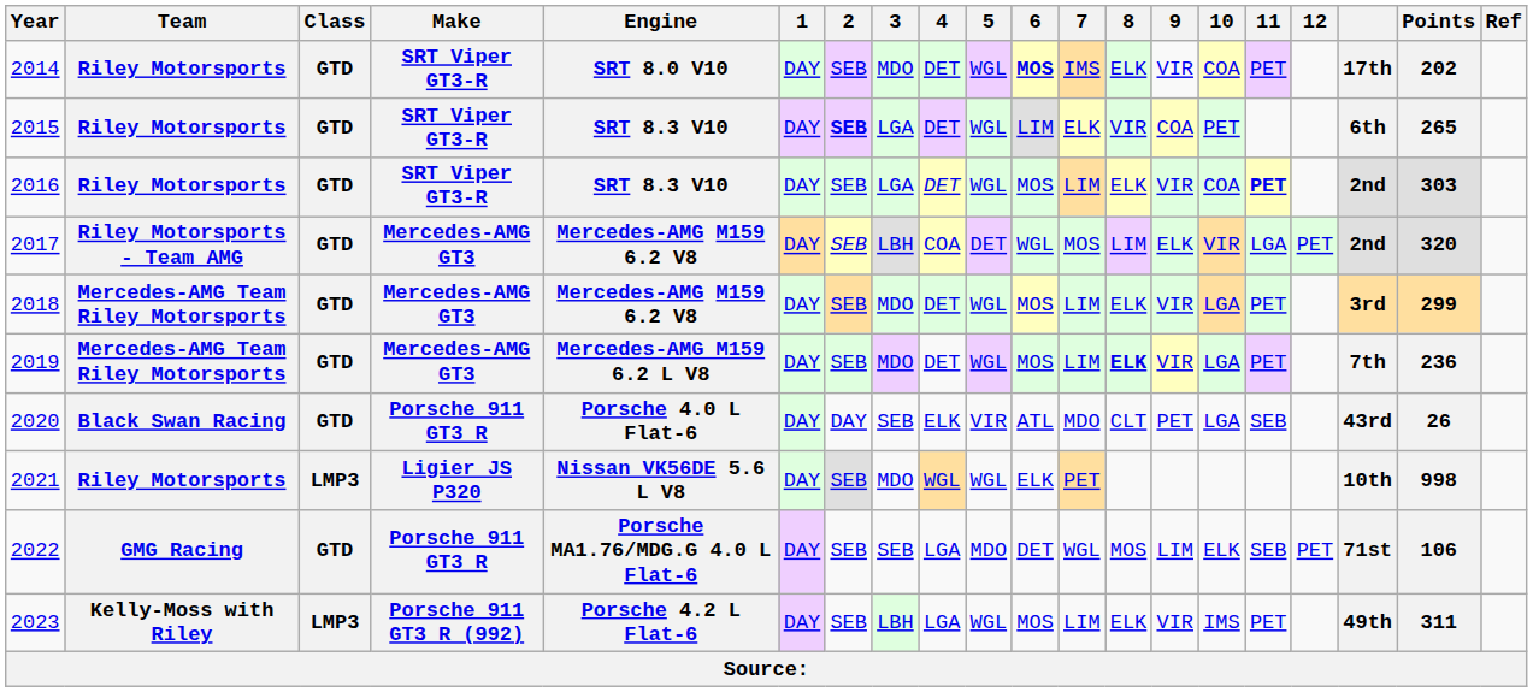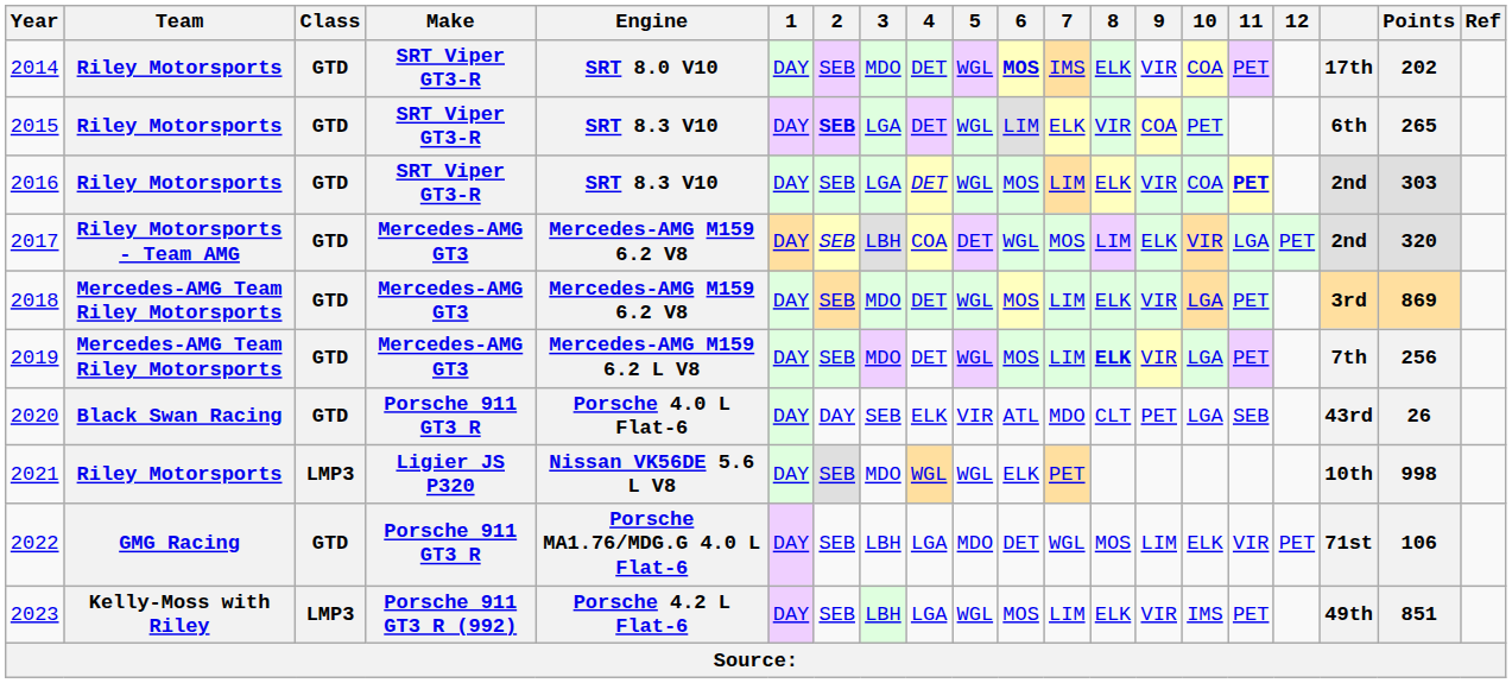2018 | Points: 299 -> 869
2019 | Points: 236 -> 256
2022 | 3: SEB -> LBH
2022 | 11: SEB -> VIR
2023 | Points: 311 -> 851
